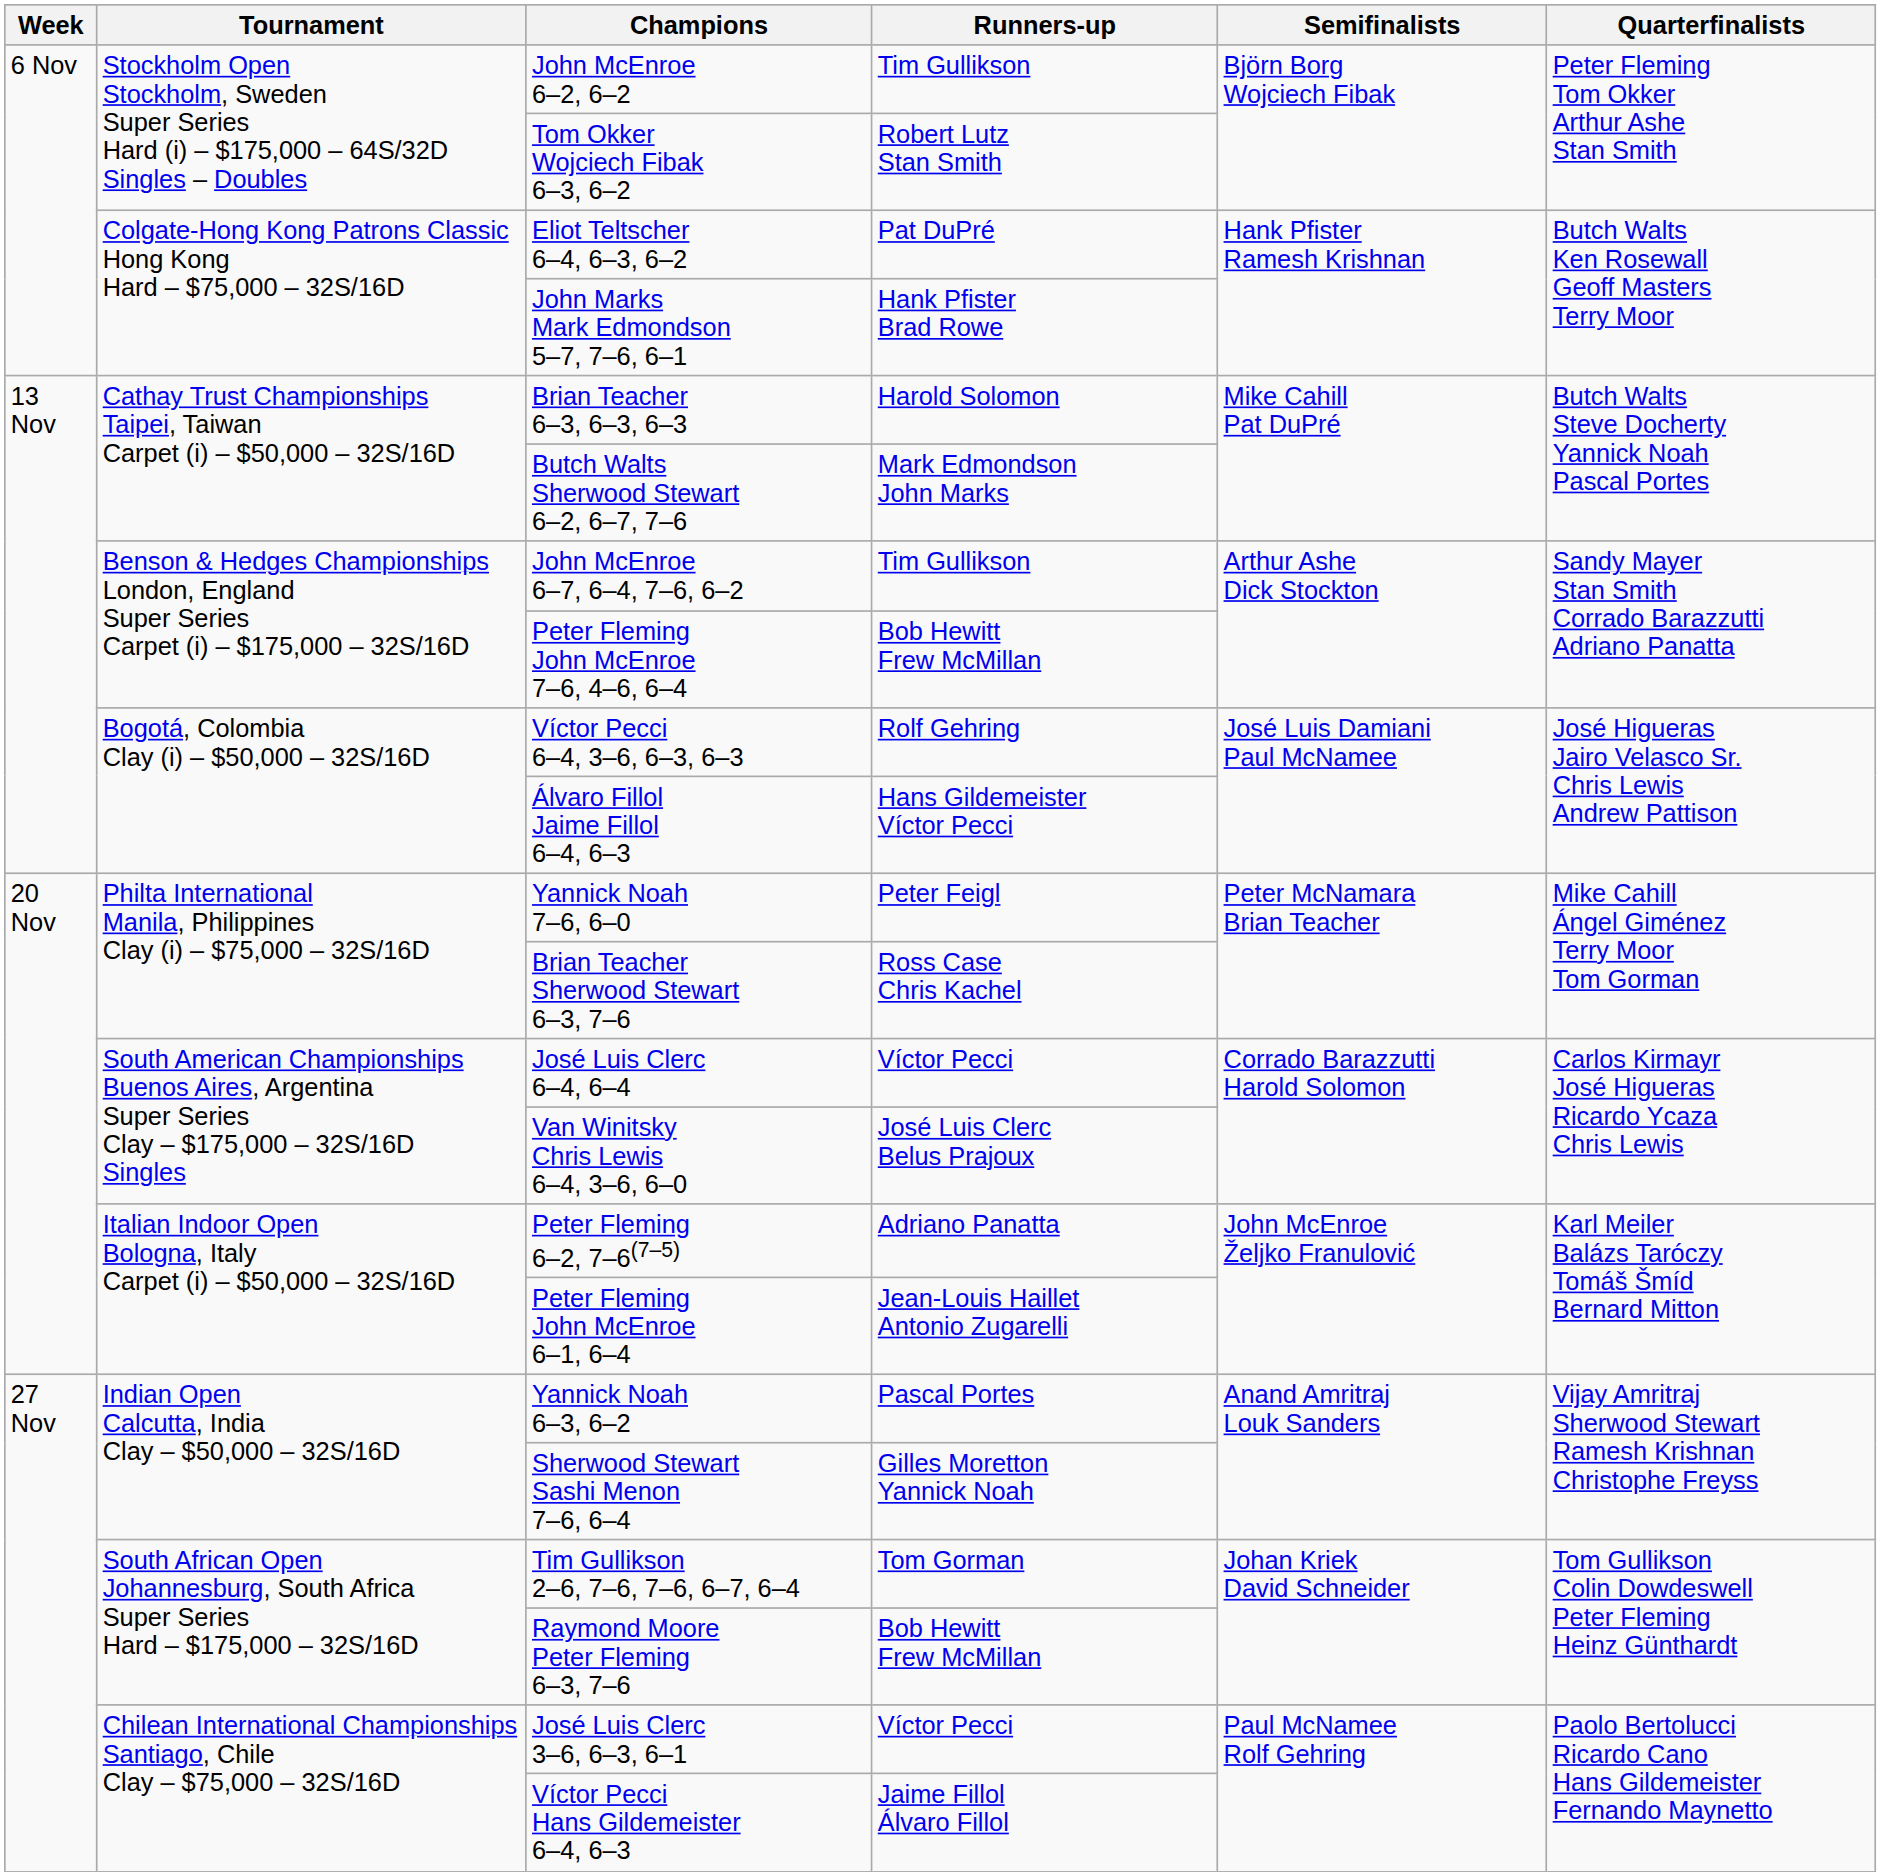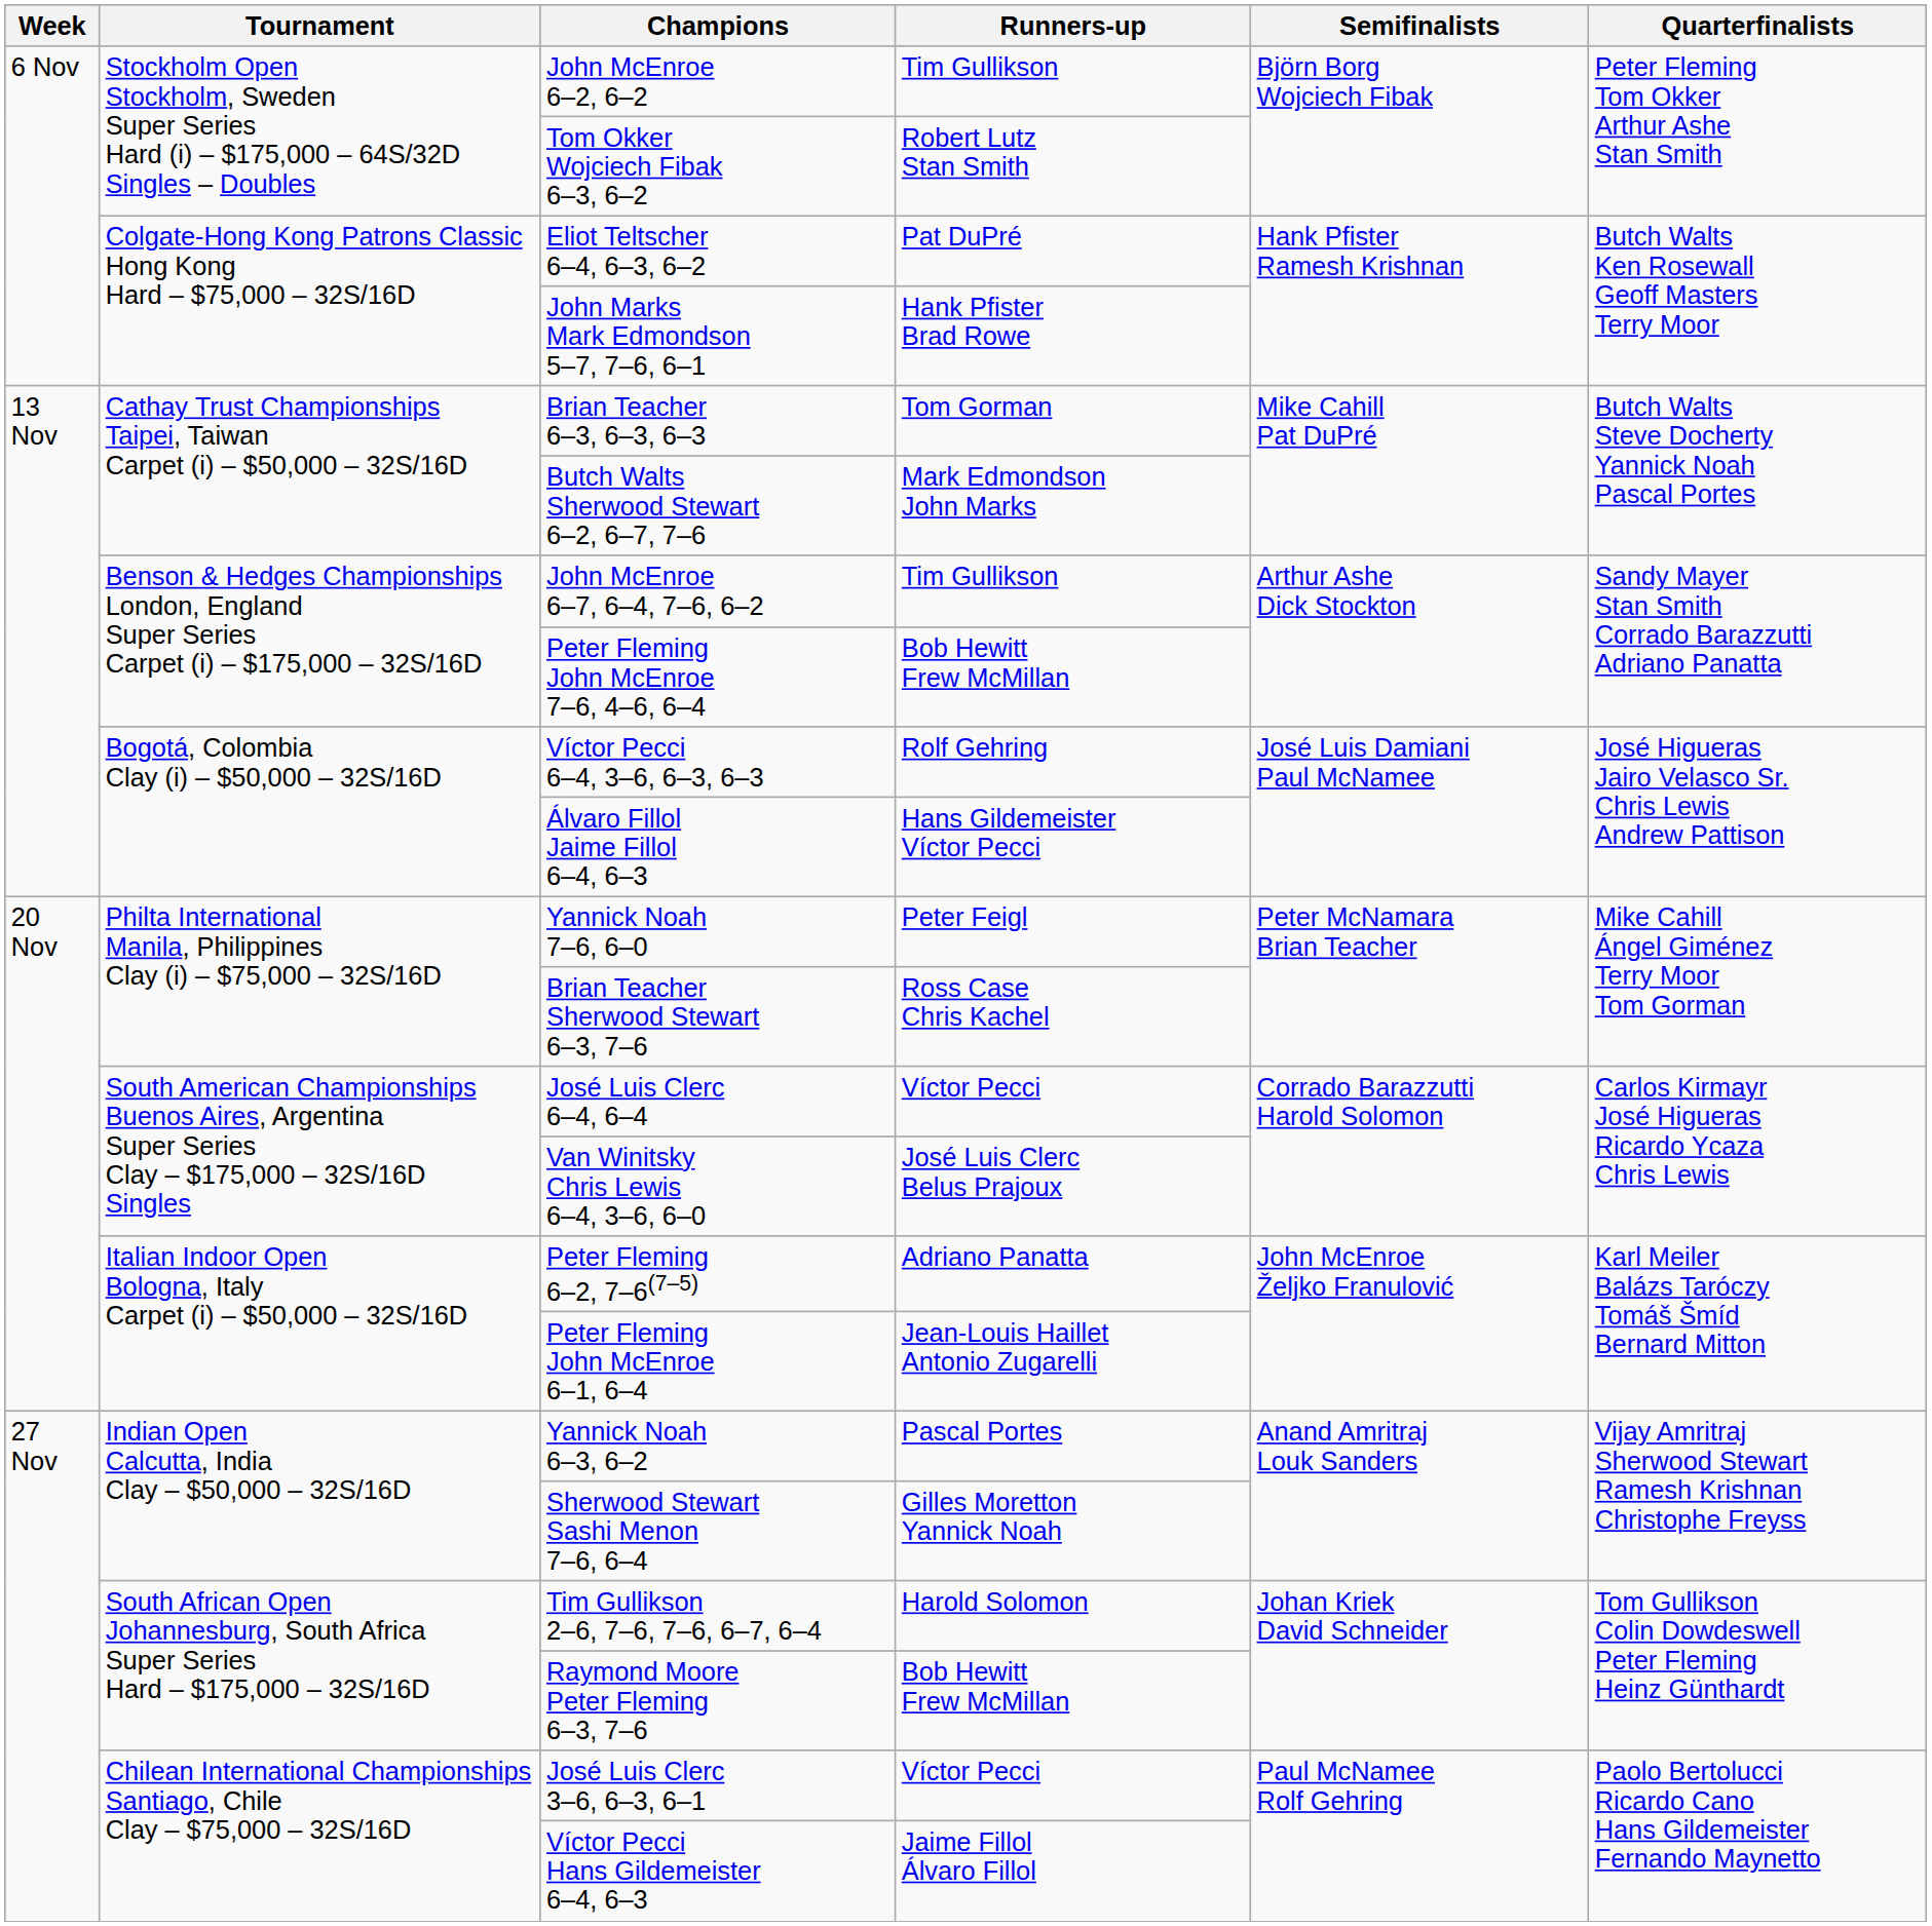Brian Teacher 6–3, 6–3, 6–3 | Runners-up: Harold Solomon -> Tom Gorman
Tim Gullikson 2–6, 7–6, 7–6, 6–7, 6–4 | Runners-up: Tom Gorman -> Harold Solomon
